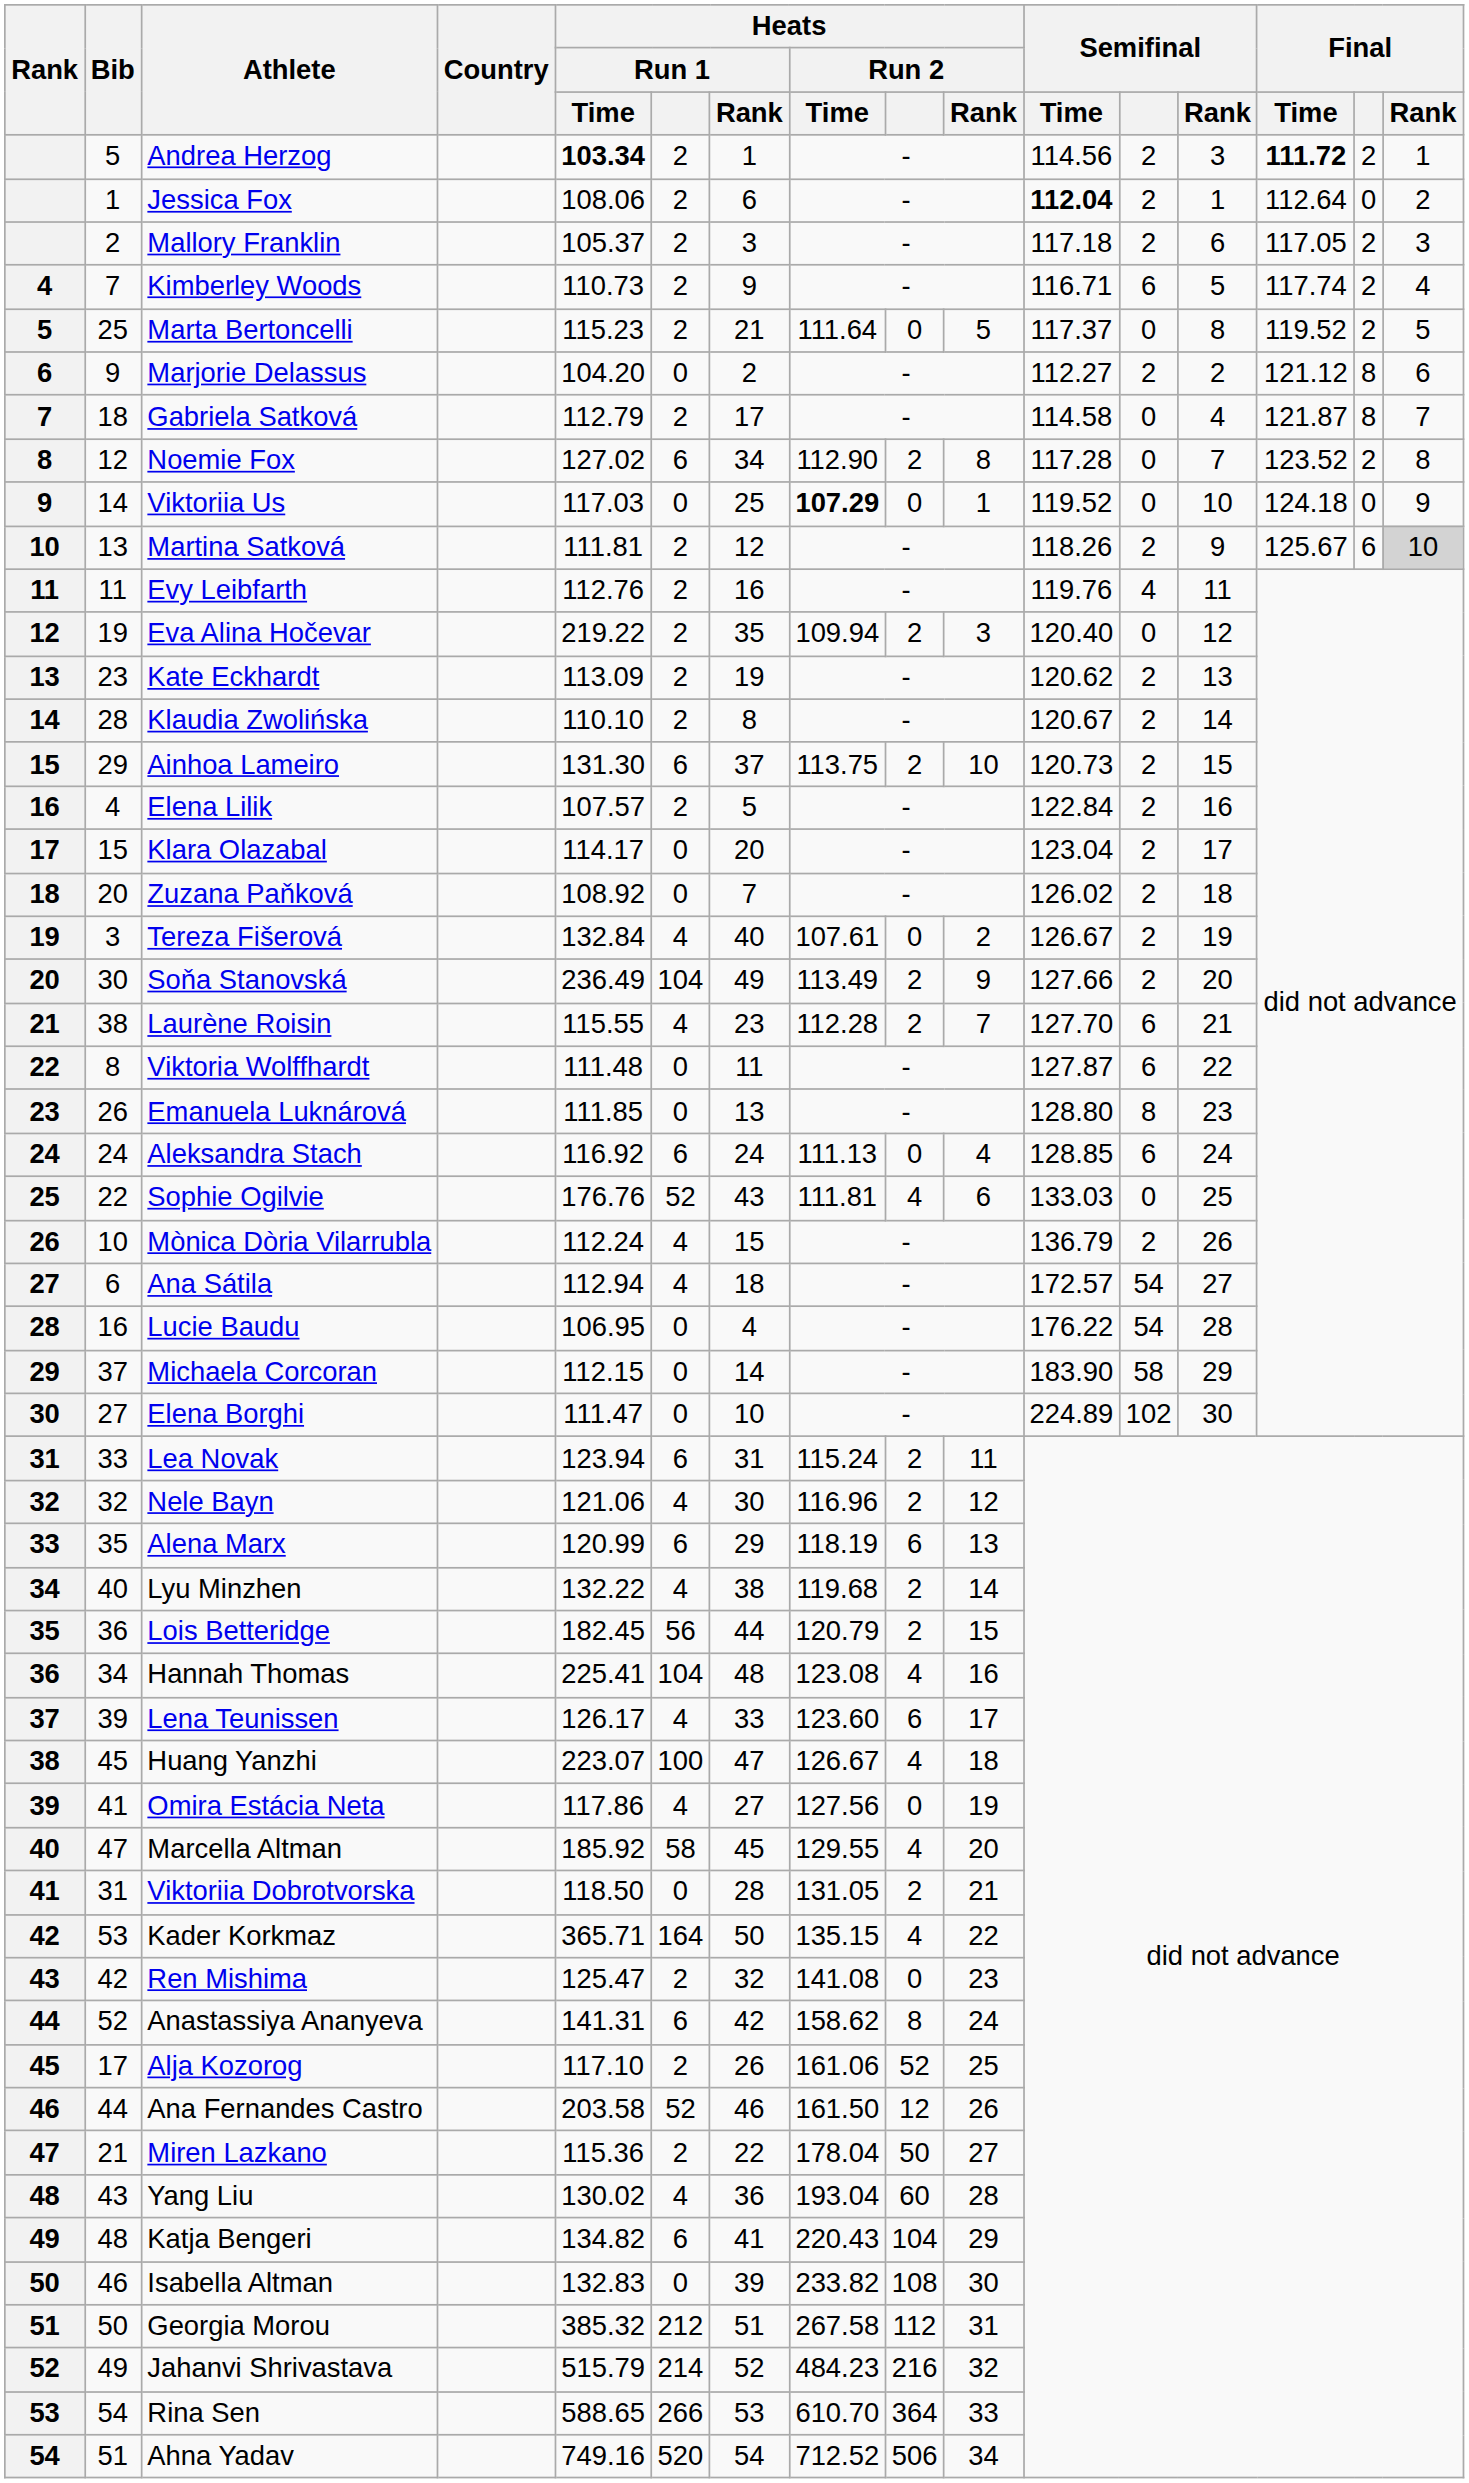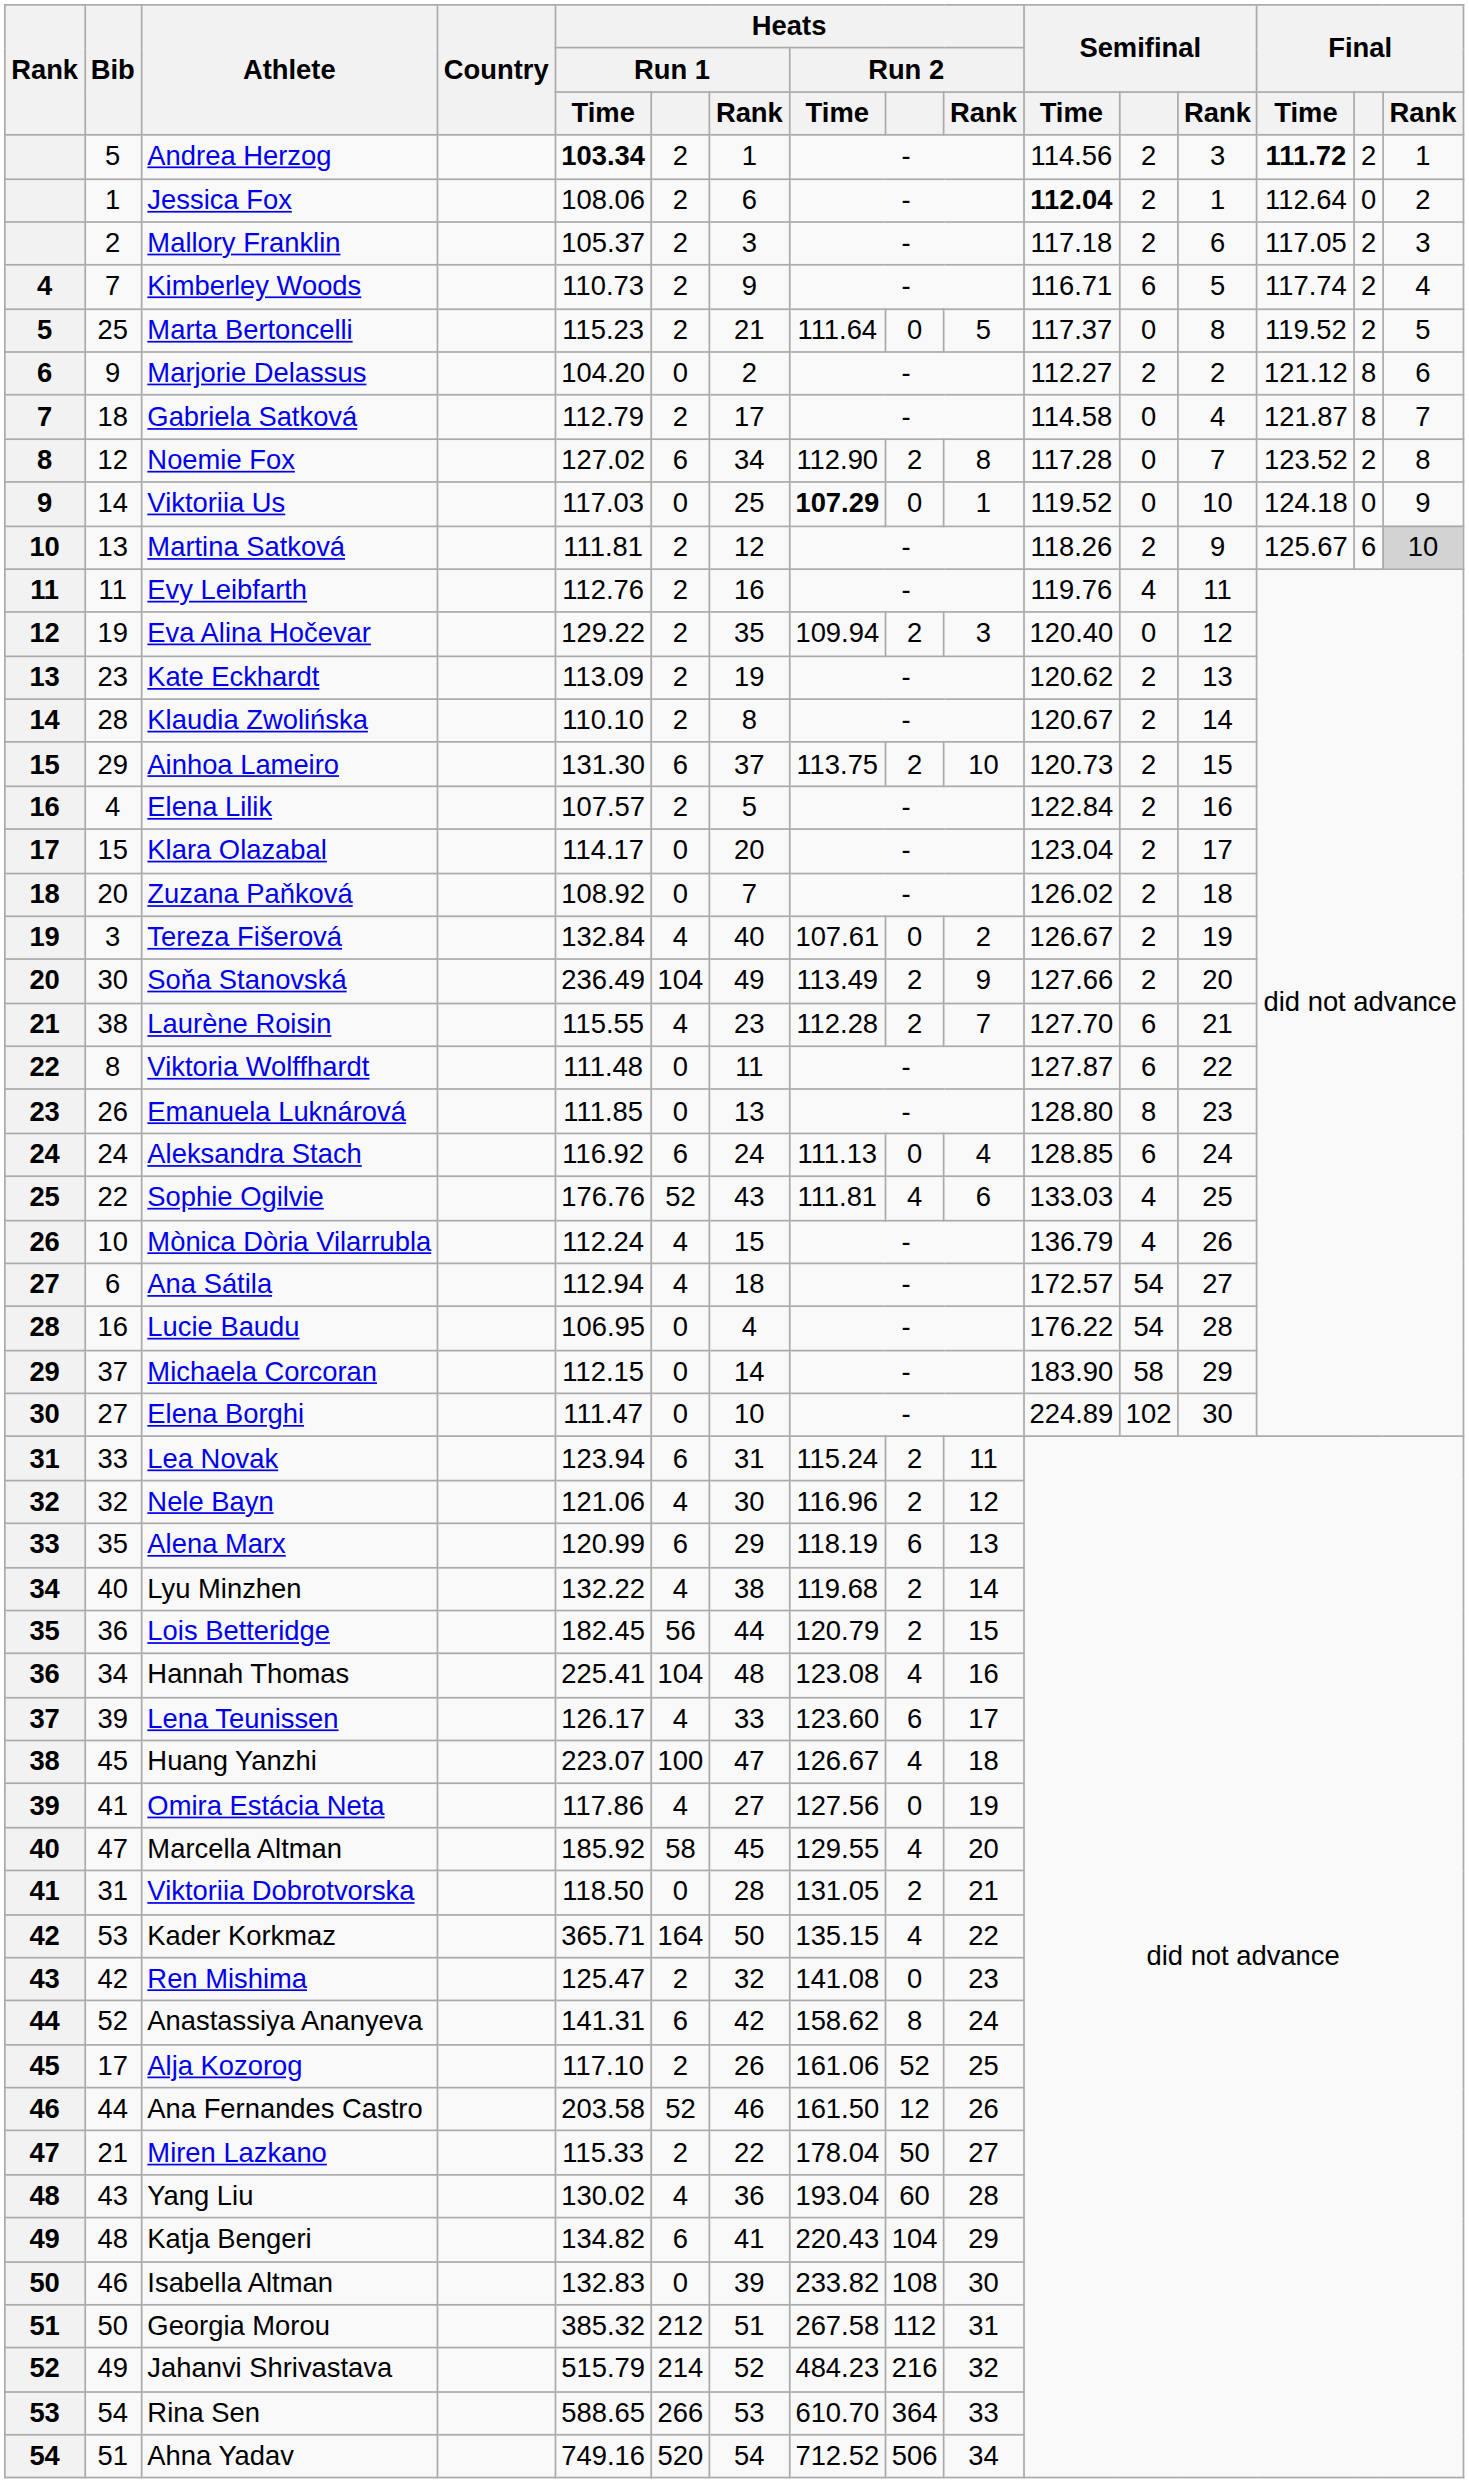Eva Alina Hočevar | Heats / Run 1 / Time: 219.22 -> 129.22
Sophie Ogilvie | Semifinal: 0 -> 4
Mònica Dòria Vilarrubla | Semifinal: 2 -> 4
Miren Lazkano | Heats / Run 1 / Time: 115.36 -> 115.33
